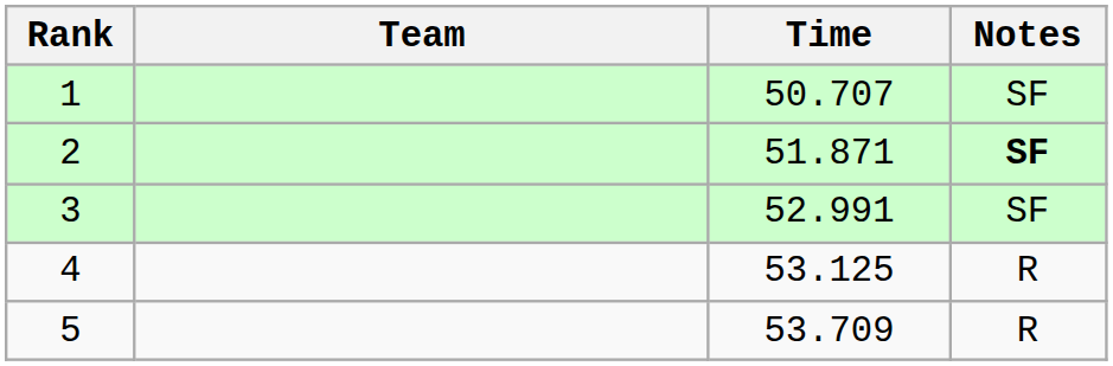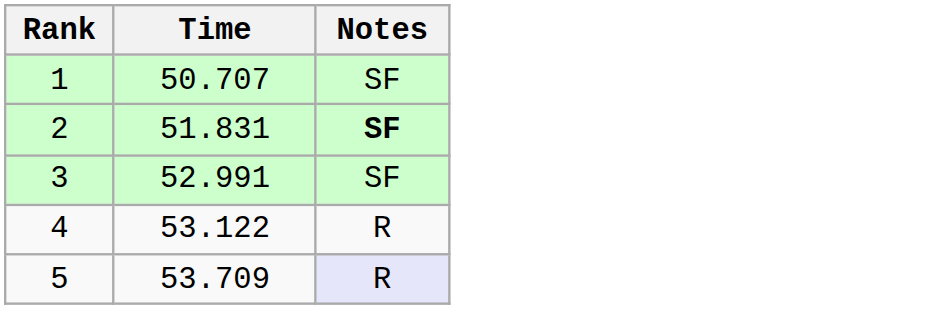- column: Team
2 | Time: 51.871 -> 51.831
4 | Time: 53.125 -> 53.122
5 | Notes: no background -> lavender background
